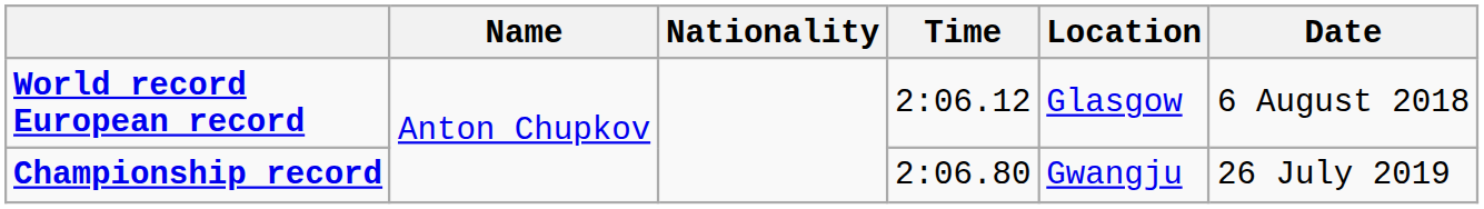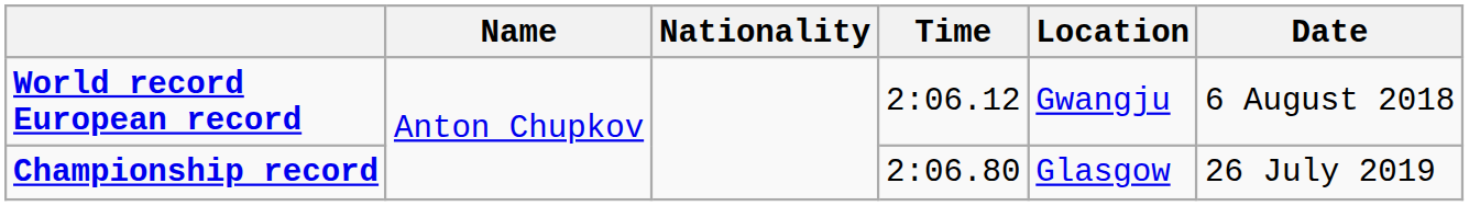World record European record | Location: Glasgow -> Gwangju
Championship record | Location: Gwangju -> Glasgow
